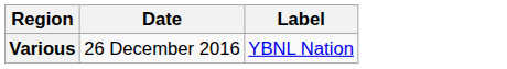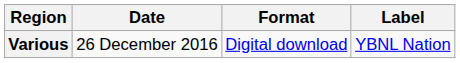+ column: Format | Digital download
